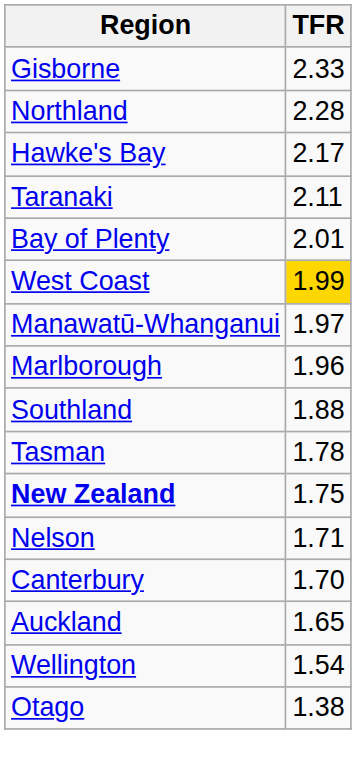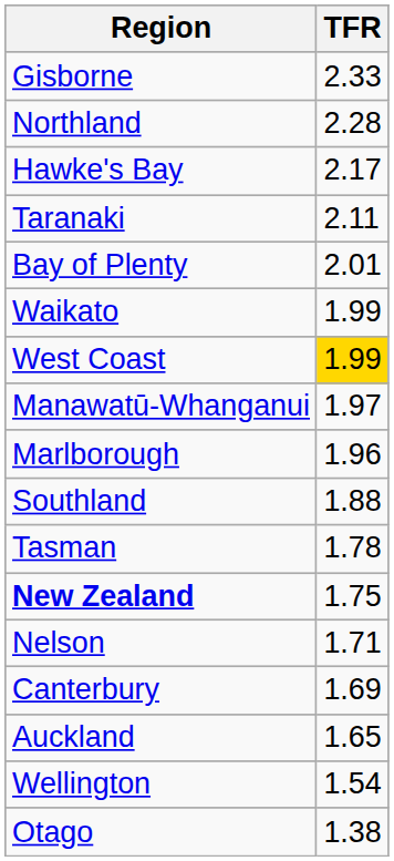+ row: Waikato | 1.99
Canterbury | TFR: 1.70 -> 1.69
